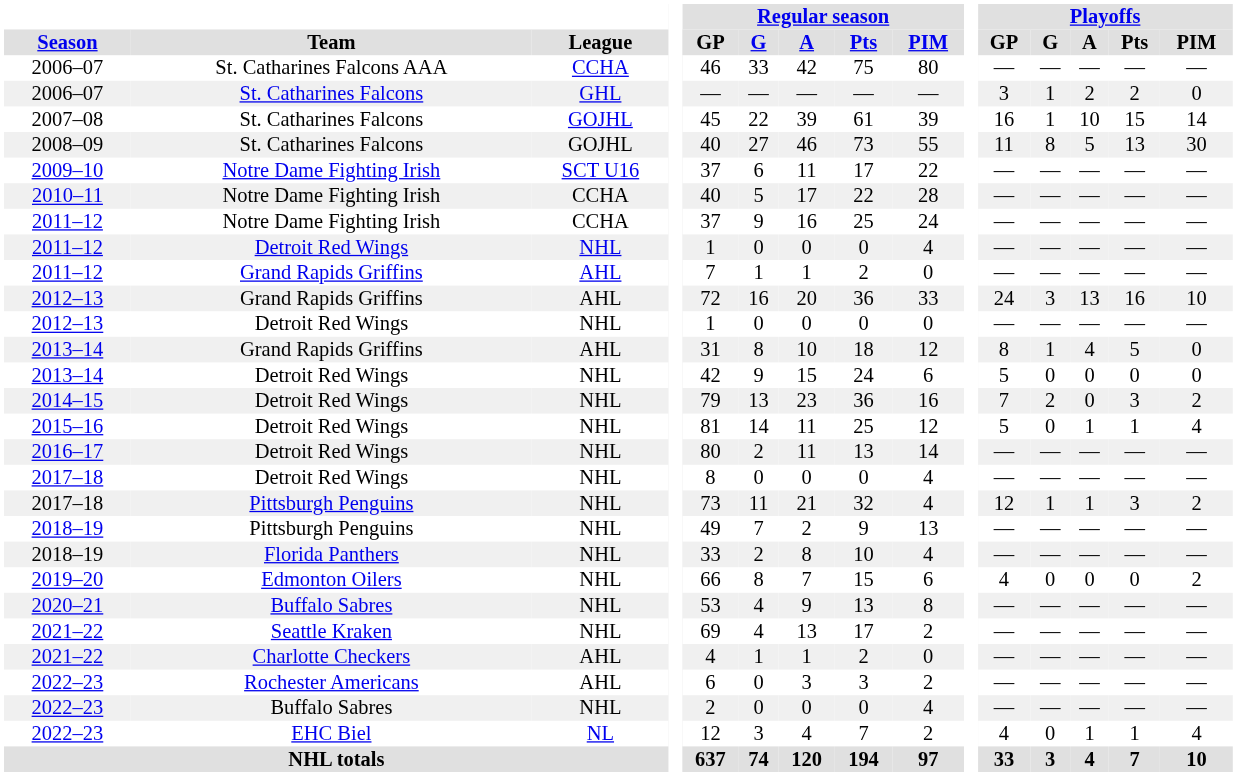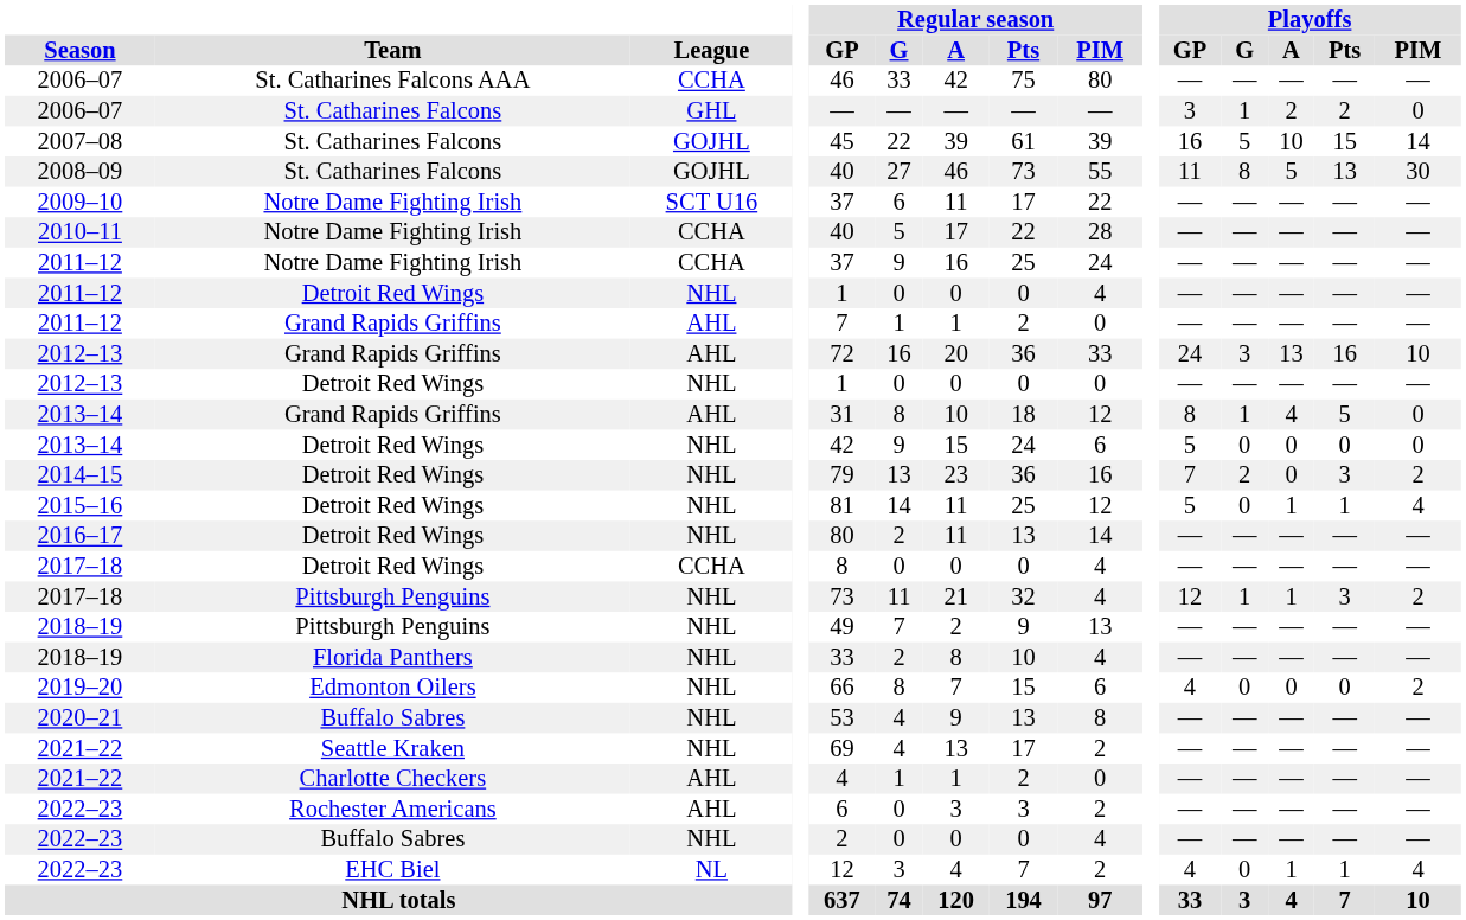2007–08 | Playoffs / G: 1 -> 5
2017–18 / Detroit Red Wings | League: NHL -> CCHA
